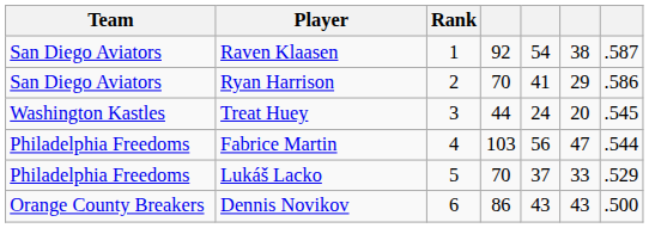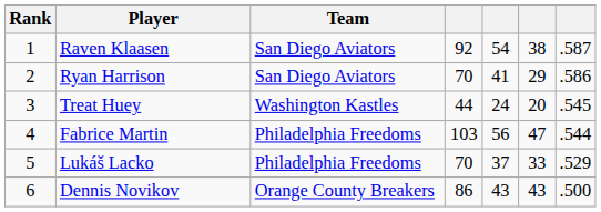columns swapped: Rank <-> Team
